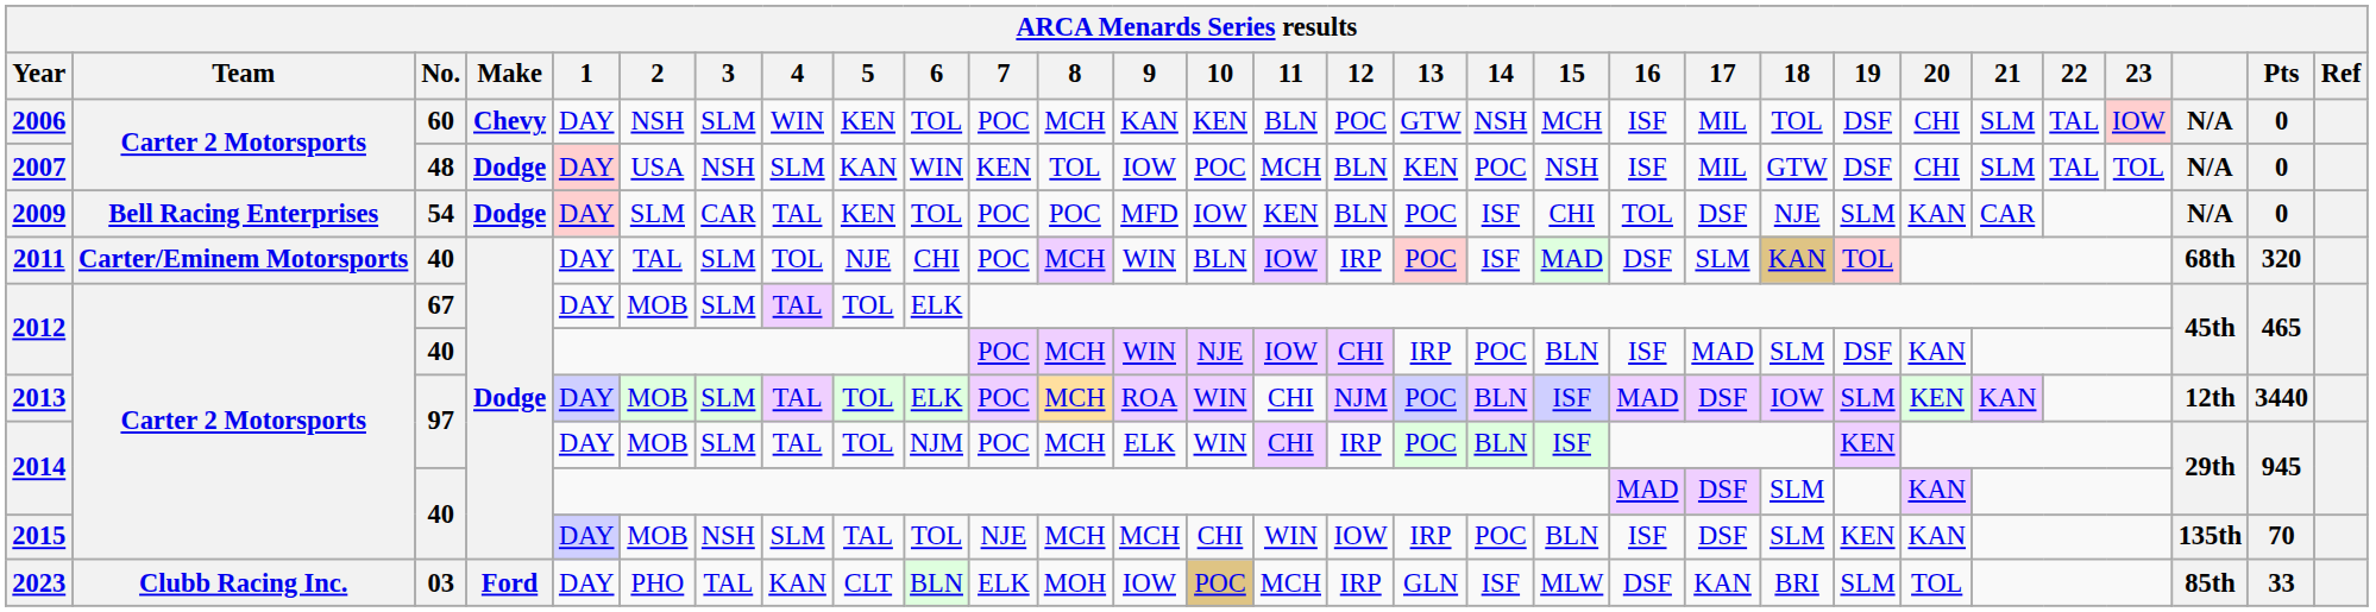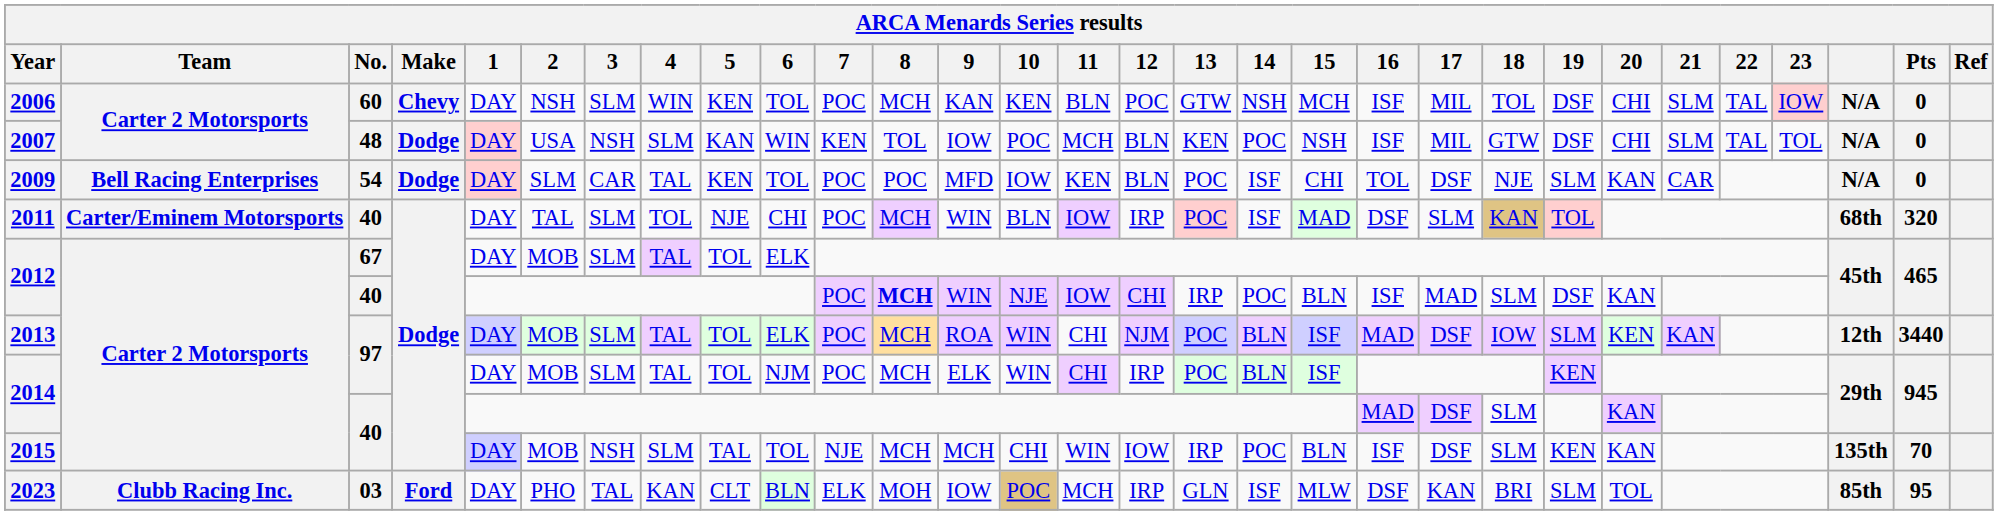2012 / 40 | 8: normal -> bold
2023 | Pts: 33 -> 95
